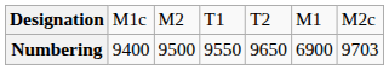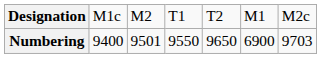Numbering | column 3: 9500 -> 9501
